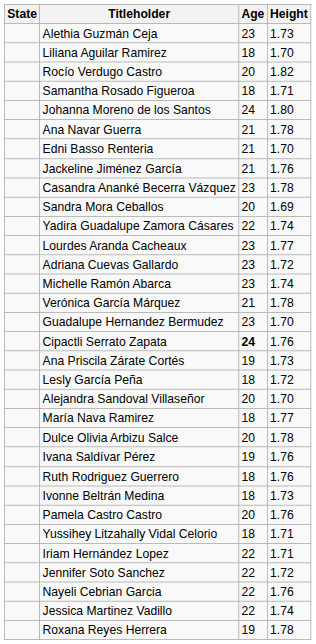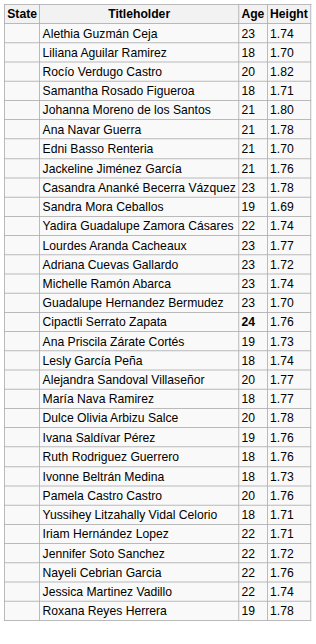Alethia Guzmán Ceja | Height: 1.73 -> 1.74
Johanna Moreno de los Santos | Age: 24 -> 21
Sandra Mora Ceballos | Age: 20 -> 19
- row: Verónica García Márquez | 21 | 1.78
Lesly García Peña | Height: 1.72 -> 1.74
Alejandra Sandoval Villaseñor | Height: 1.70 -> 1.77
